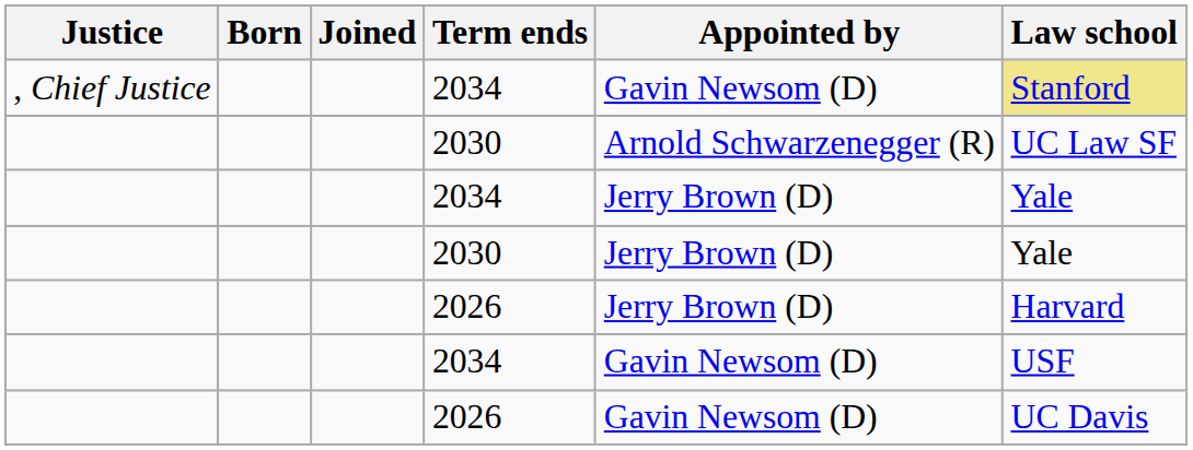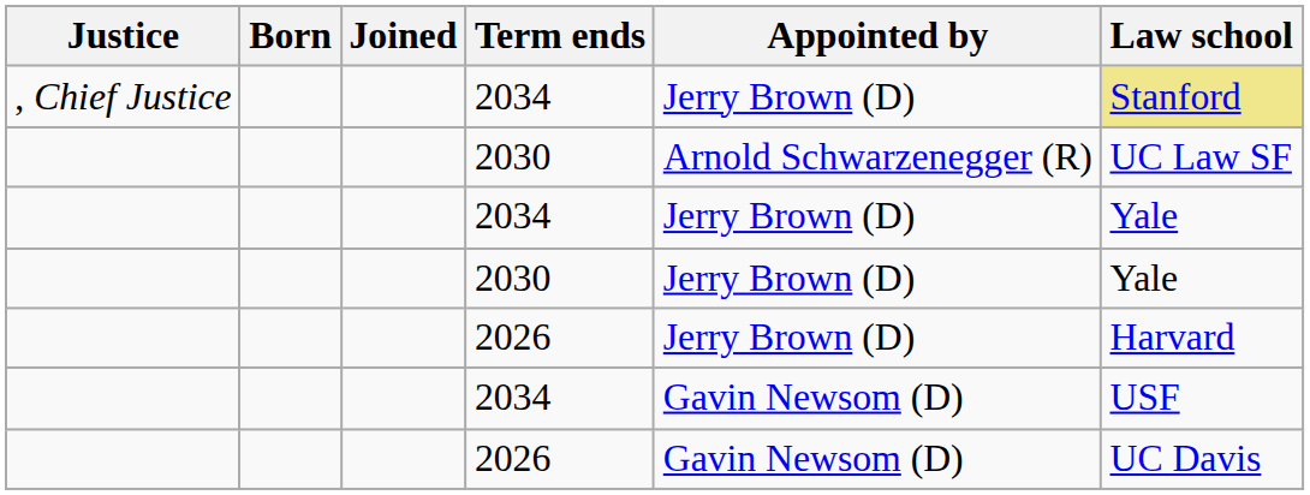, Chief Justice / 2034 | Appointed by: Gavin Newsom (D) -> Jerry Brown (D)
